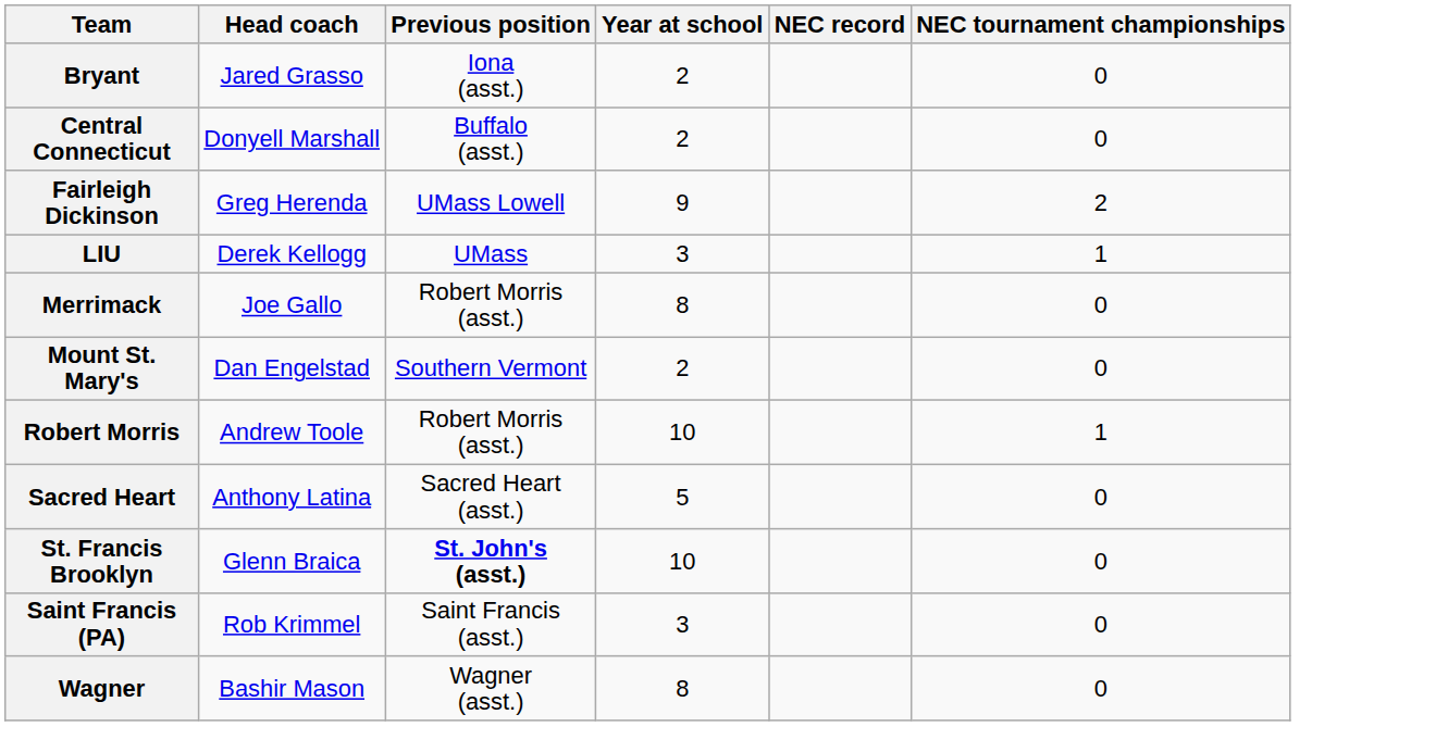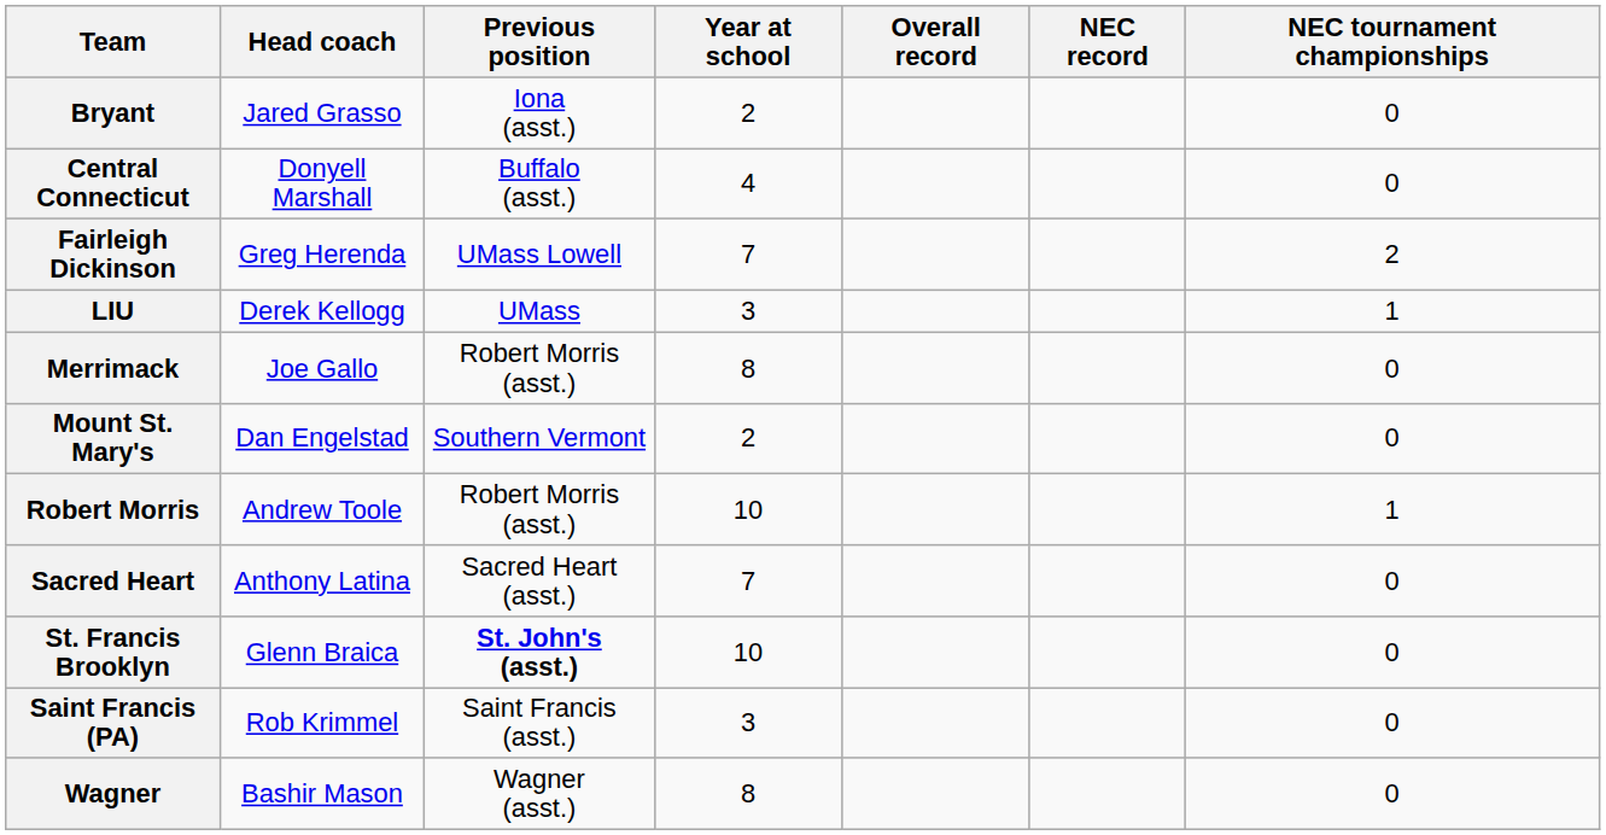+ column: Overall record
Central Connecticut | Year at school: 2 -> 4
Fairleigh Dickinson | Year at school: 9 -> 7
Sacred Heart | Year at school: 5 -> 7
